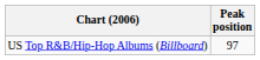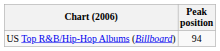US Top R&B/Hip-Hop Albums (Billboard) | Peak position: 97 -> 94
